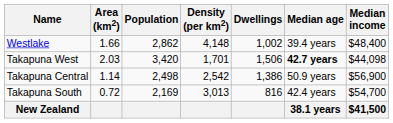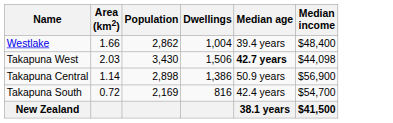- column: Density (per km2) | 4,148 | 1,701 | 2,542 | 3,013
Westlake | Dwellings: 1,002 -> 1,004
Takapuna West | Population: 3,420 -> 3,430
Takapuna Central | Population: 2,498 -> 2,898
